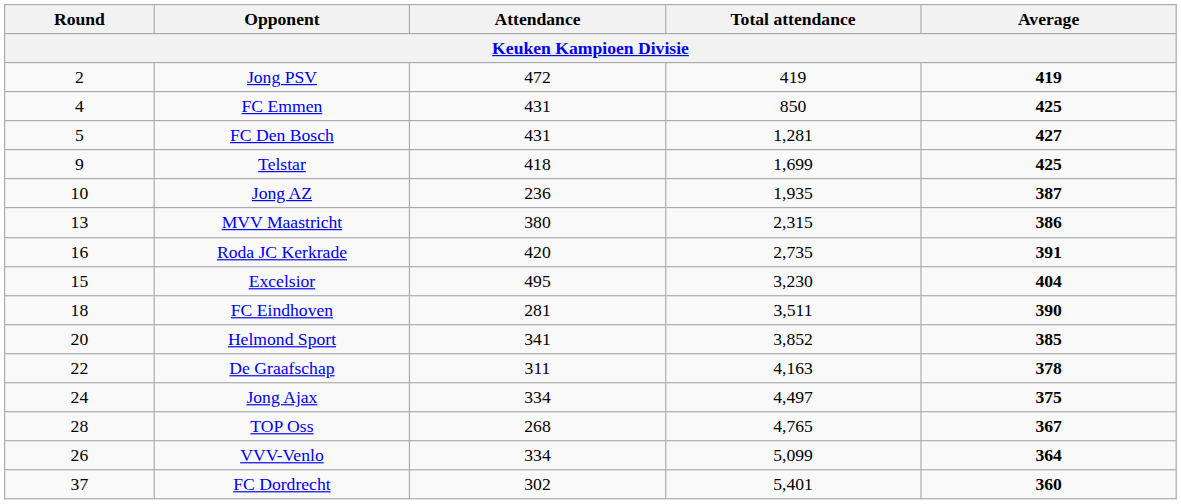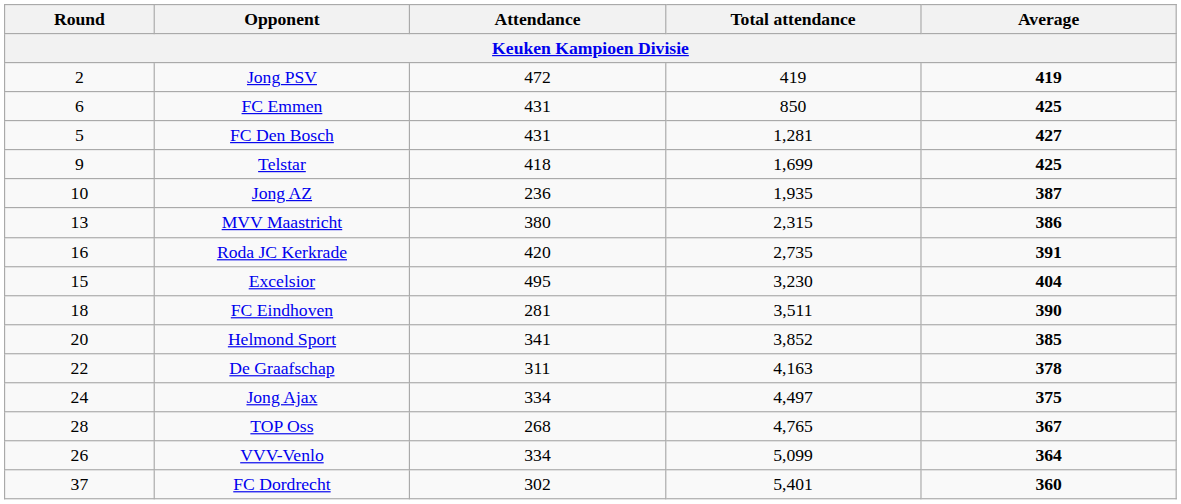FC Emmen | Round: 4 -> 6
